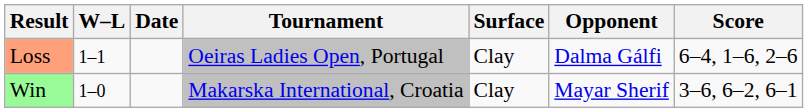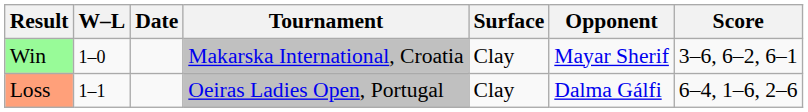rows swapped: Win <-> Loss
